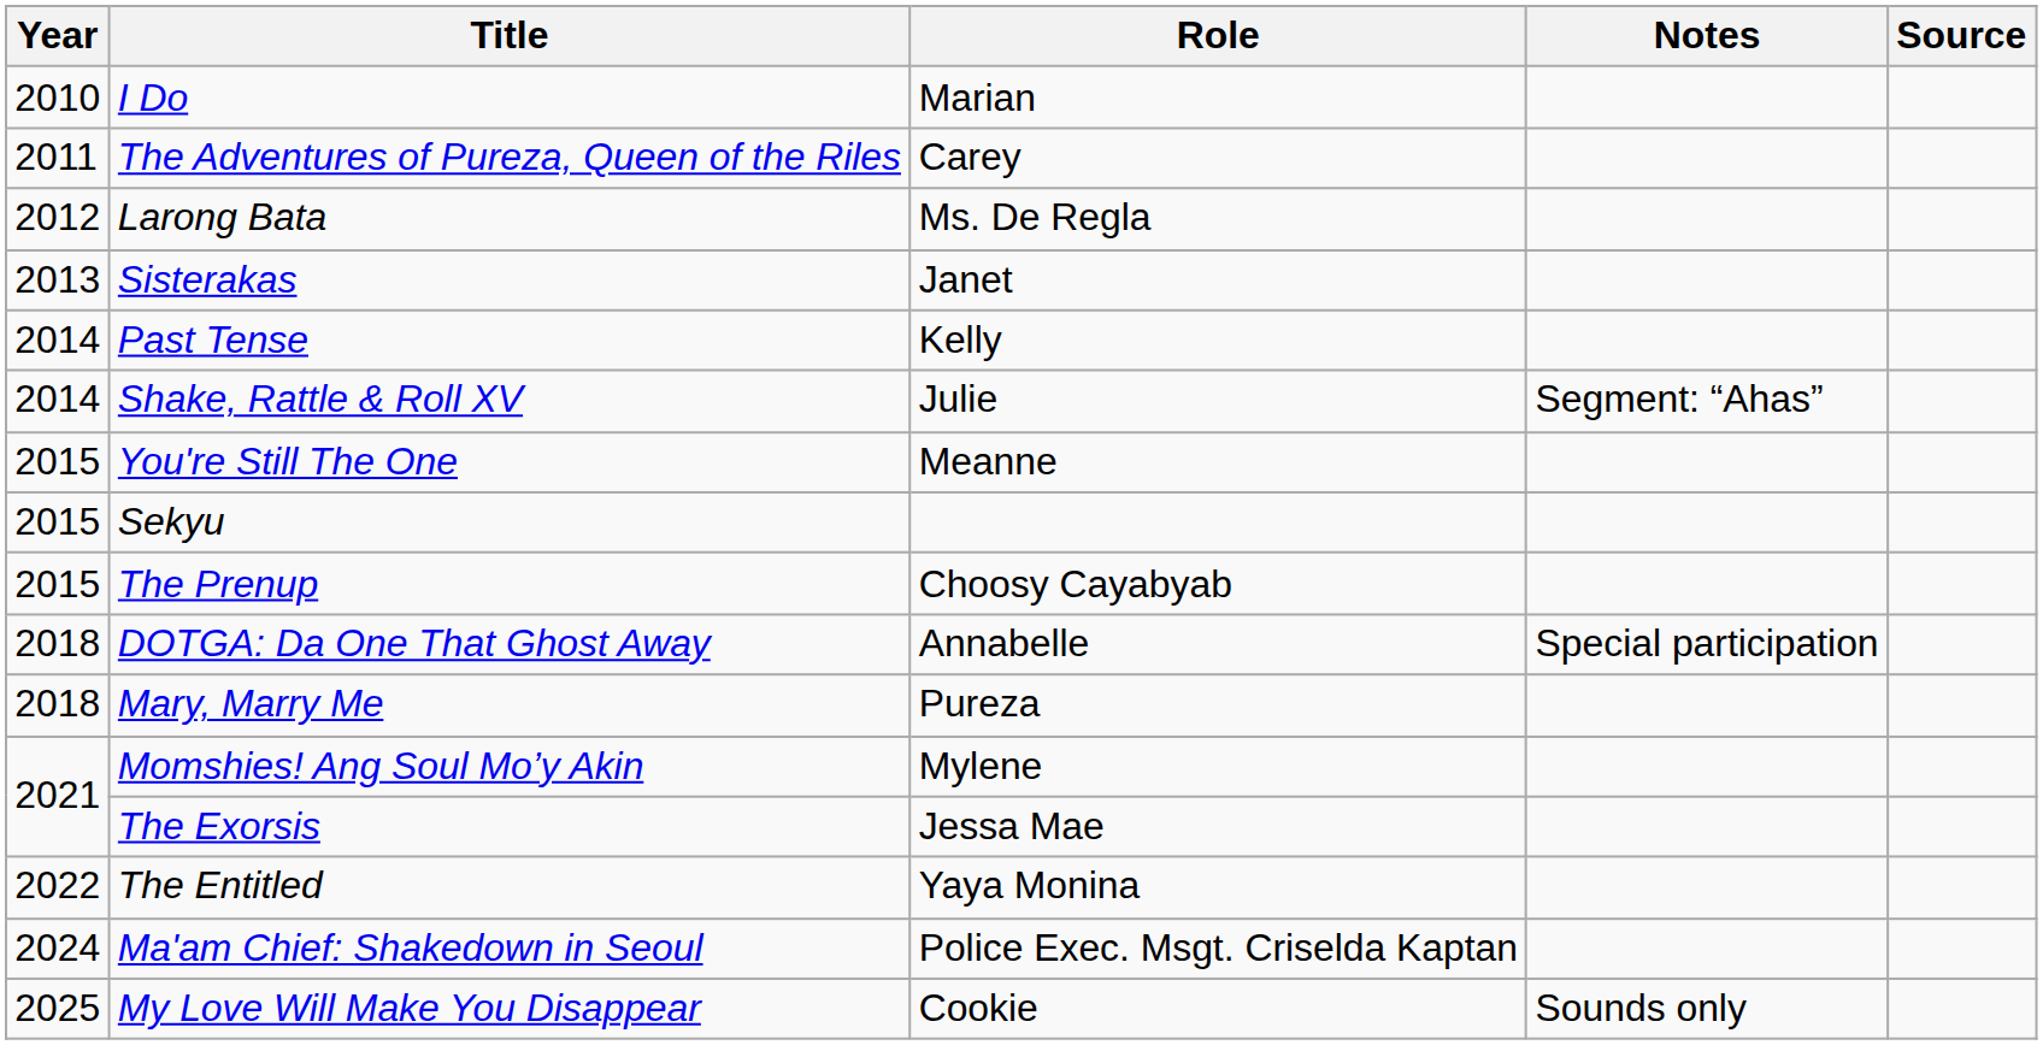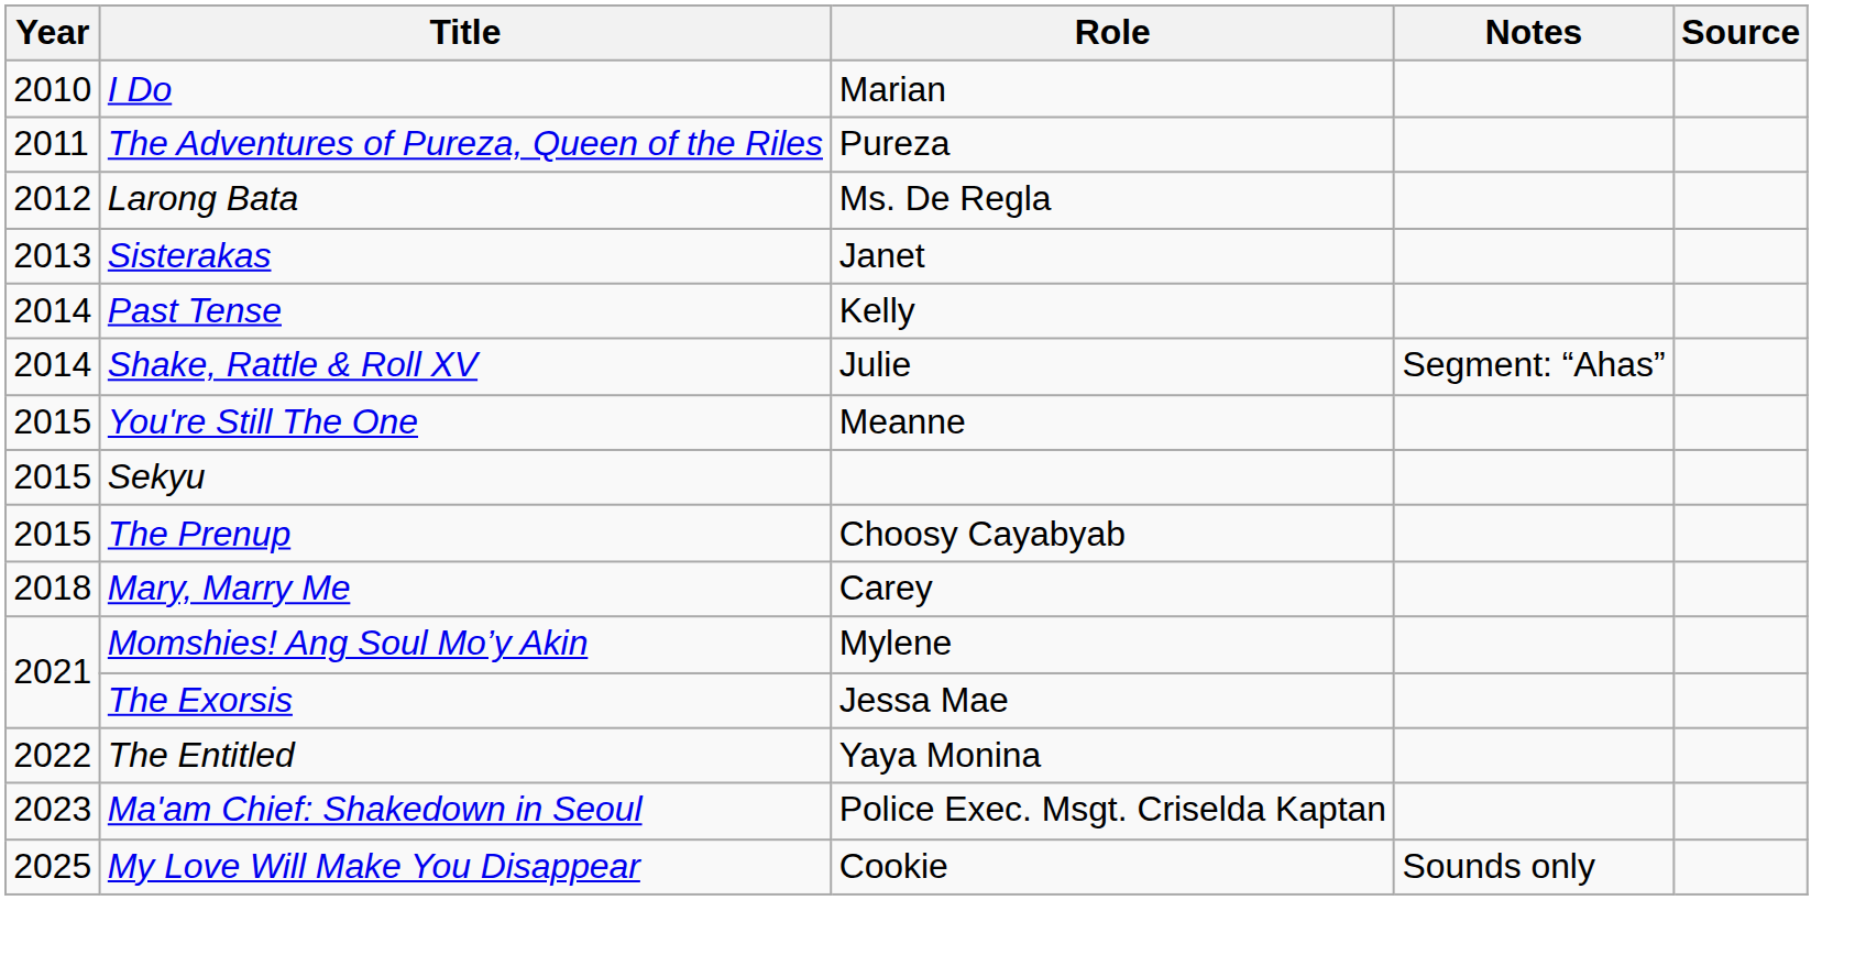The Adventures of Pureza, Queen of the Riles | Role: Carey -> Pureza
- row: 2018 | DOTGA: Da One That Ghost Away | Annabelle | Special participation
Mary, Marry Me | Role: Pureza -> Carey
Ma'am Chief: Shakedown in Seoul | Year: 2024 -> 2023
